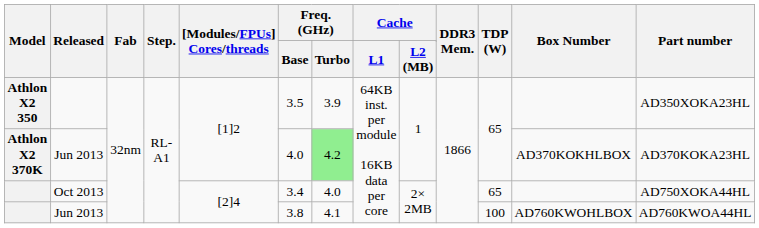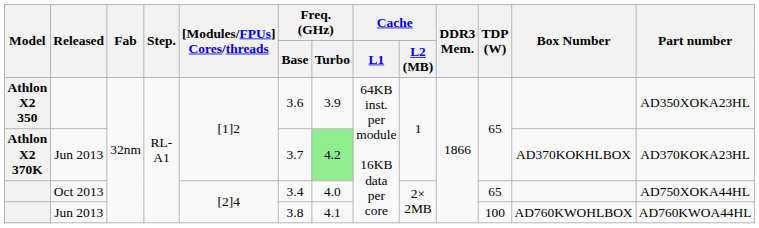Athlon X2 350 | Freq. (GHz) / Base: 3.5 -> 3.6
Athlon X2 370K | Freq. (GHz) / Base: 4.0 -> 3.7
